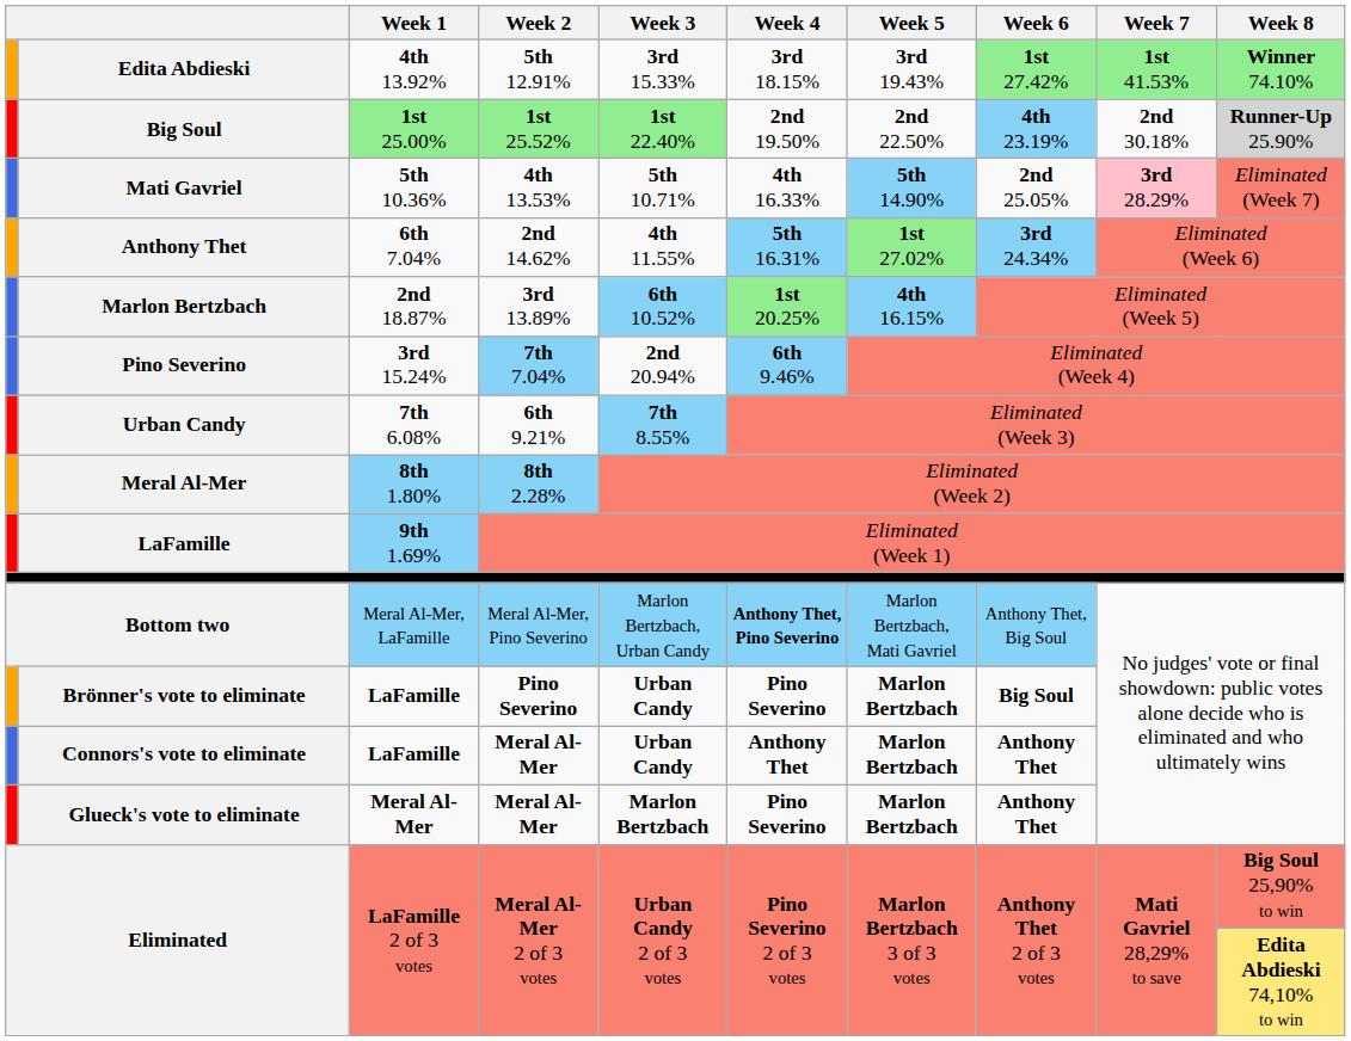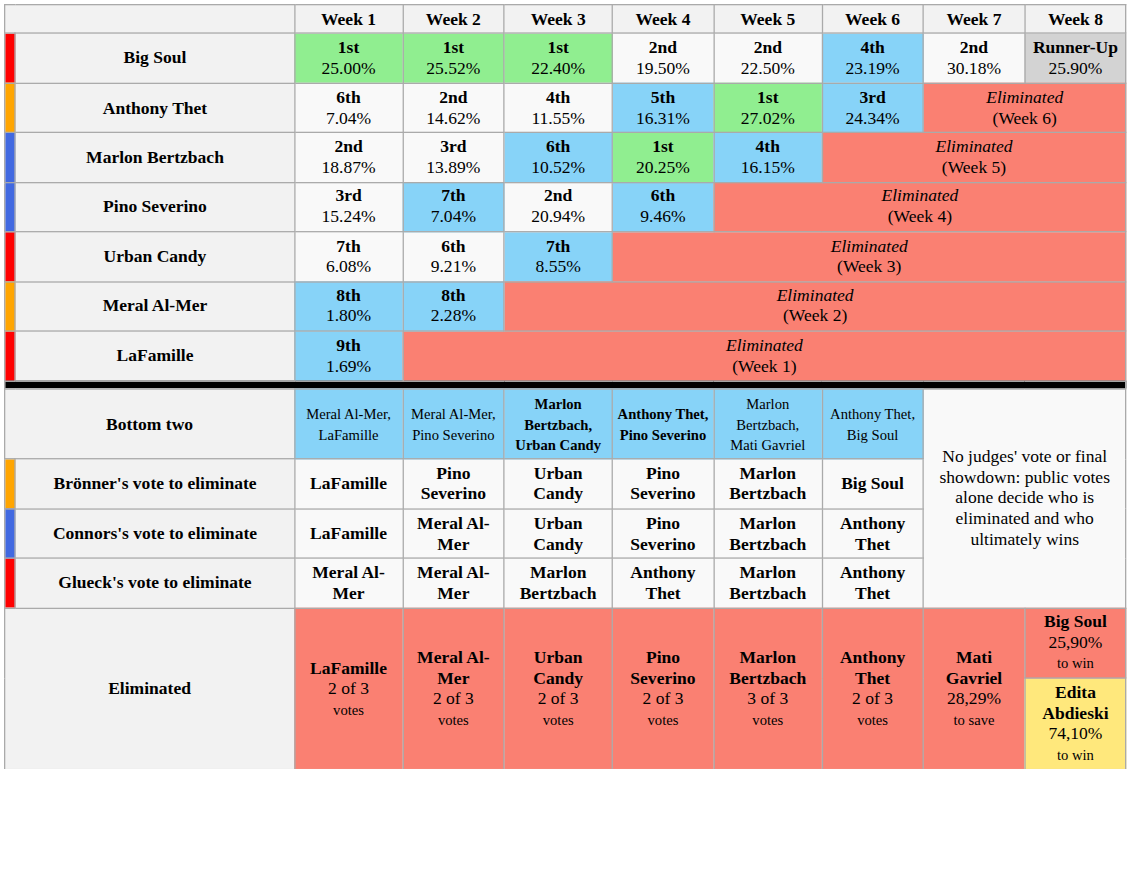- row: Edita Abdieski | 4th 13.92% | 5th 12.91% | 3rd 15.33% | 3rd 18.15% | 3rd 19.43% | 1st 27.42% | 1st 41.53% | Winner 74.10%
- row: Mati Gavriel | 5th 10.36% | 4th 13.53% | 5th 10.71% | 4th 16.33% | 5th 14.90% | 2nd 25.05% | 3rd 28.29% | Eliminated (Week 7)
Bottom two | Week 3: normal -> bold
Connors's vote to eliminate | Week 4: Anthony Thet -> Pino Severino
Glueck's vote to eliminate | Week 4: Pino Severino -> Anthony Thet
